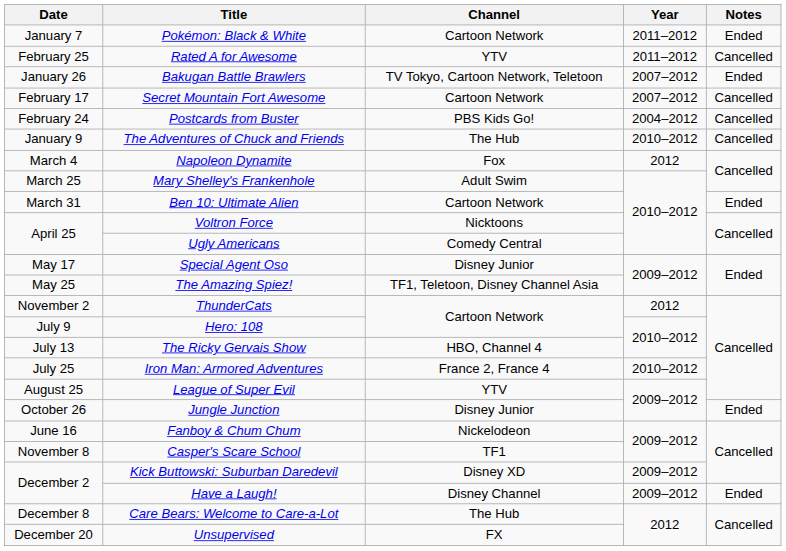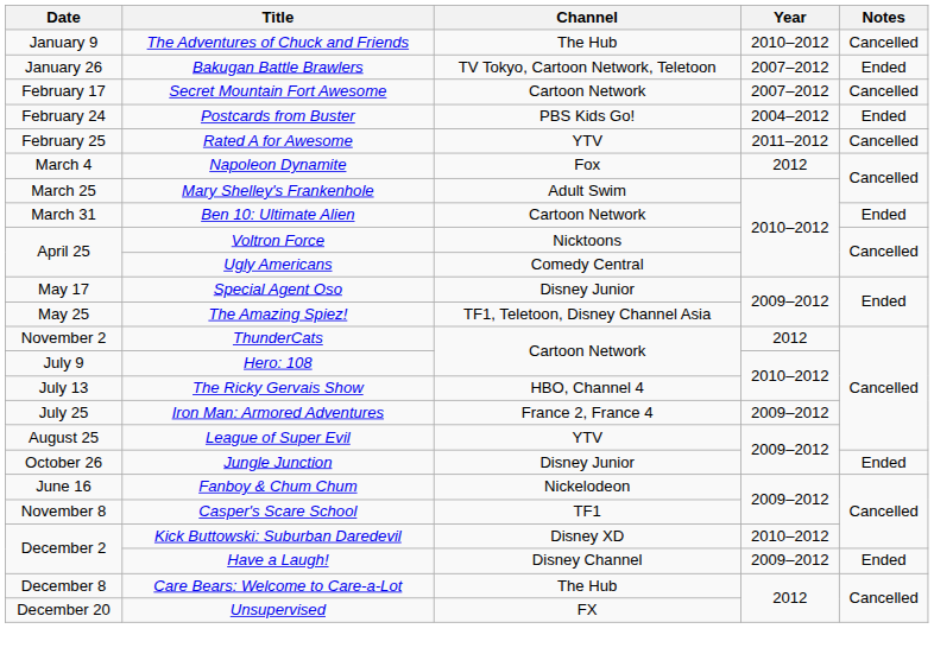- row: January 7 | Pokémon: Black & White | Cartoon Network | 2011–2012 | Ended
rows swapped: The Adventures of Chuck and Friends <-> Rated A for Awesome
Postcards from Buster | Notes: Cancelled -> Ended
Iron Man: Armored Adventures | Year: 2010–2012 -> 2009–2012
Kick Buttowski: Suburban Daredevil | Year: 2009–2012 -> 2010–2012
